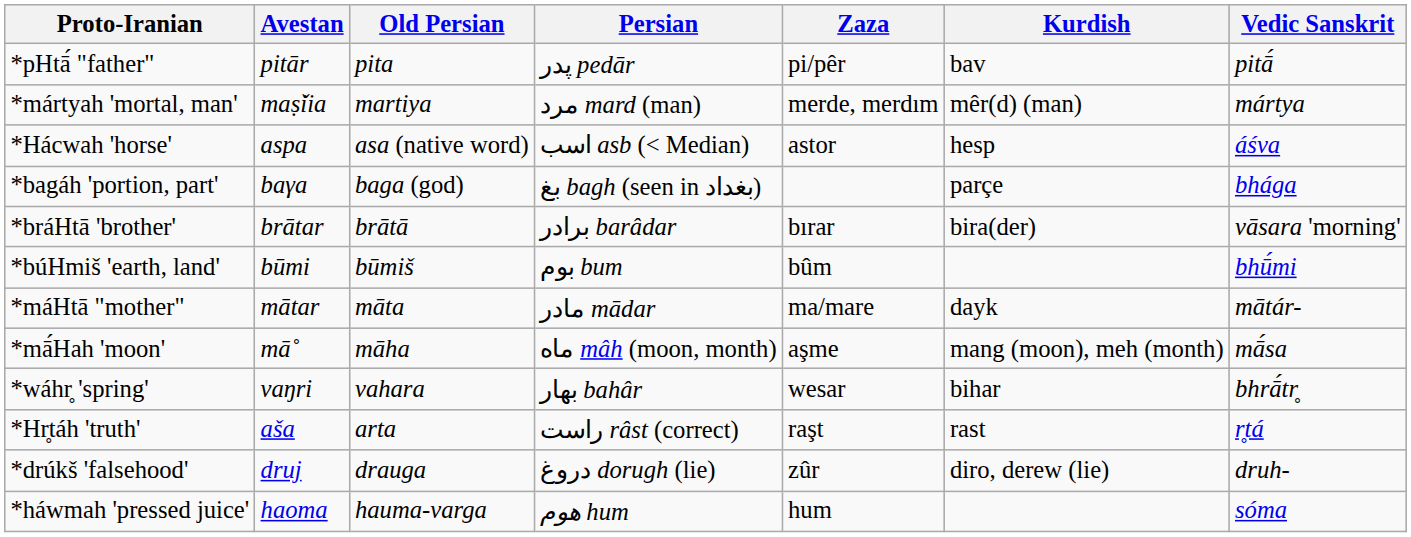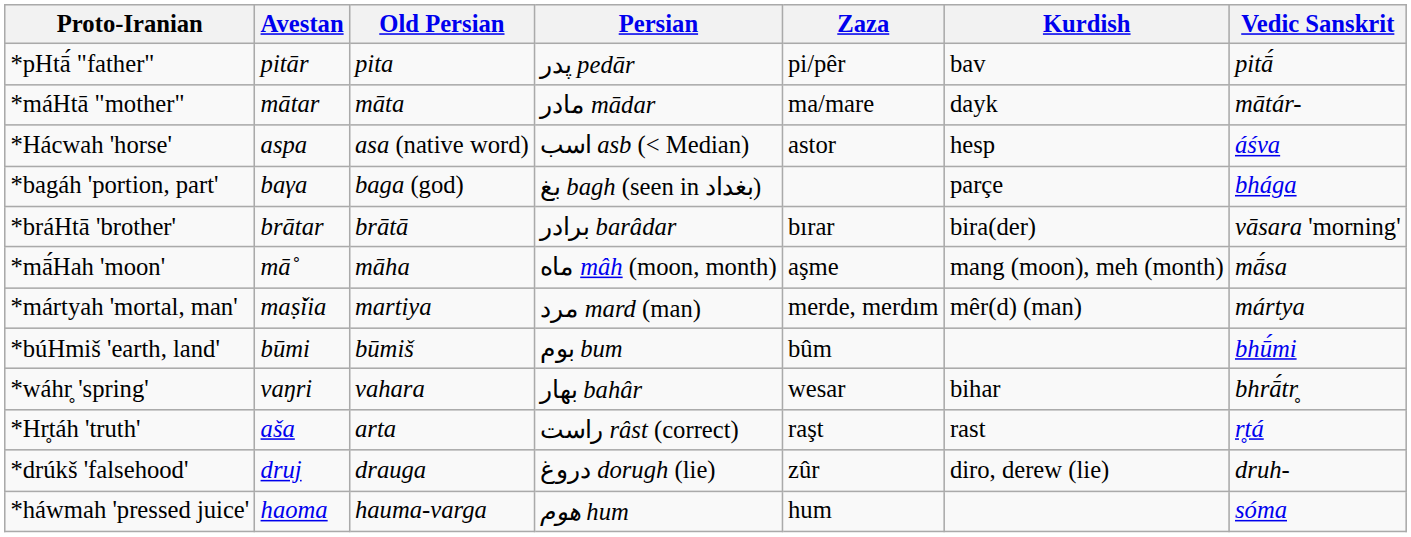rows swapped: *máHtā "mother" <-> *mártyah 'mortal, man'
rows swapped: *búHmiš 'earth, land' <-> *mā́Hah 'moon'
